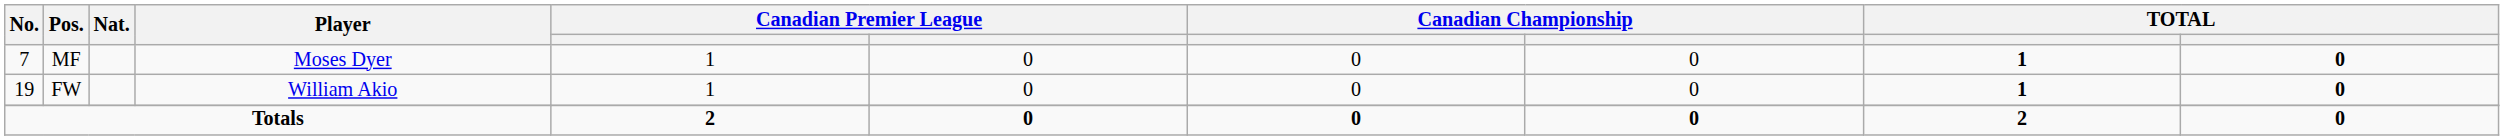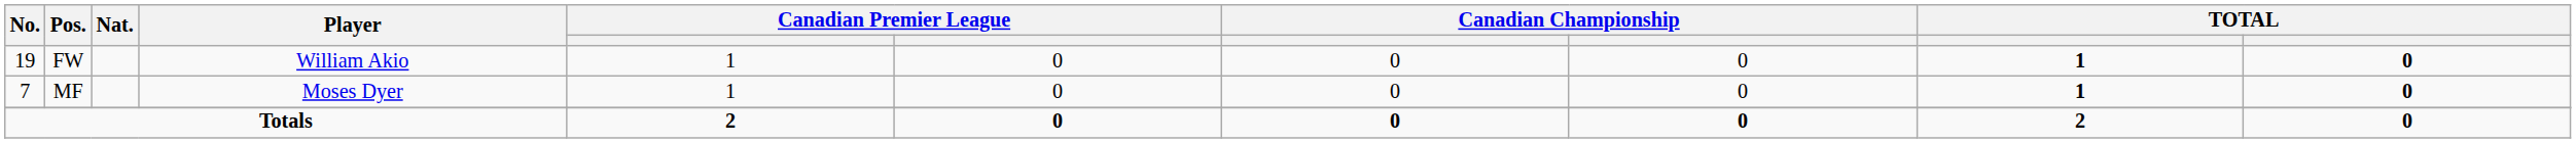rows swapped: MF <-> FW
